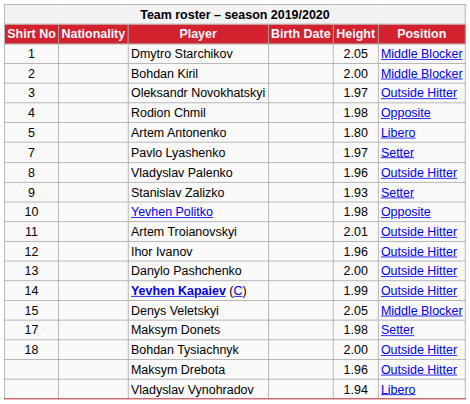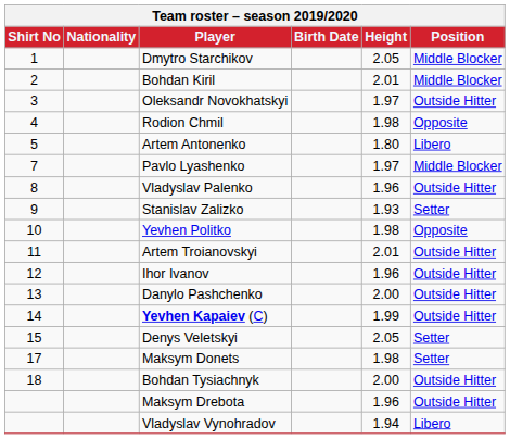Bohdan Kiril | Height: 2.00 -> 2.01
Pavlo Lyashenko | Position: Setter -> Middle Blocker
Denys Veletskyi | Position: Middle Blocker -> Setter
